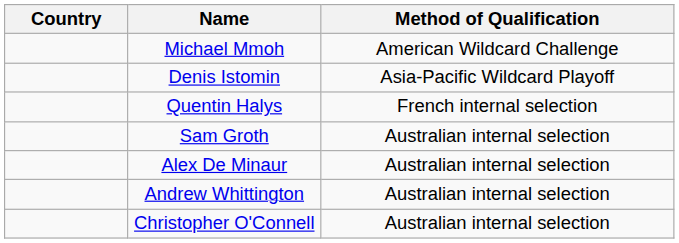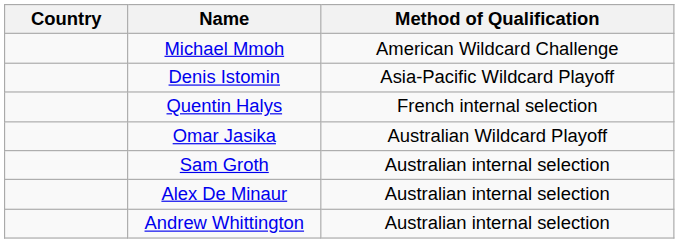+ row: Omar Jasika | Australian Wildcard Playoff
- row: Christopher O'Connell | Australian internal selection
